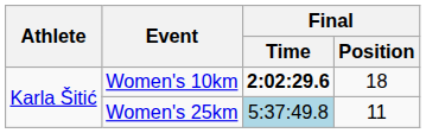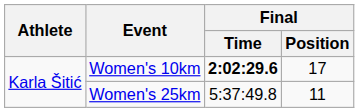Women's 10km | Final / Position: 18 -> 17
Women's 25km | Final / Time: lightblue background -> no background
